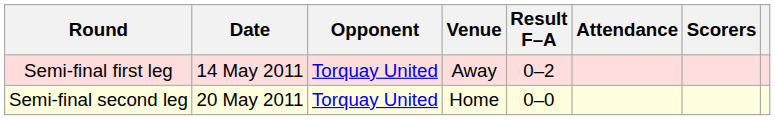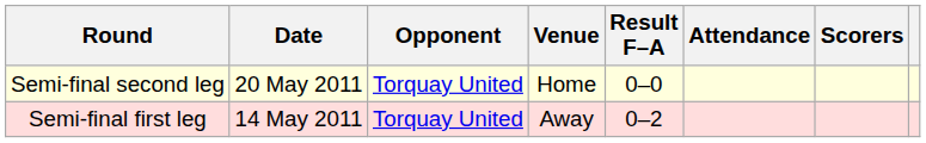rows swapped: Semi-final first leg <-> Semi-final second leg
